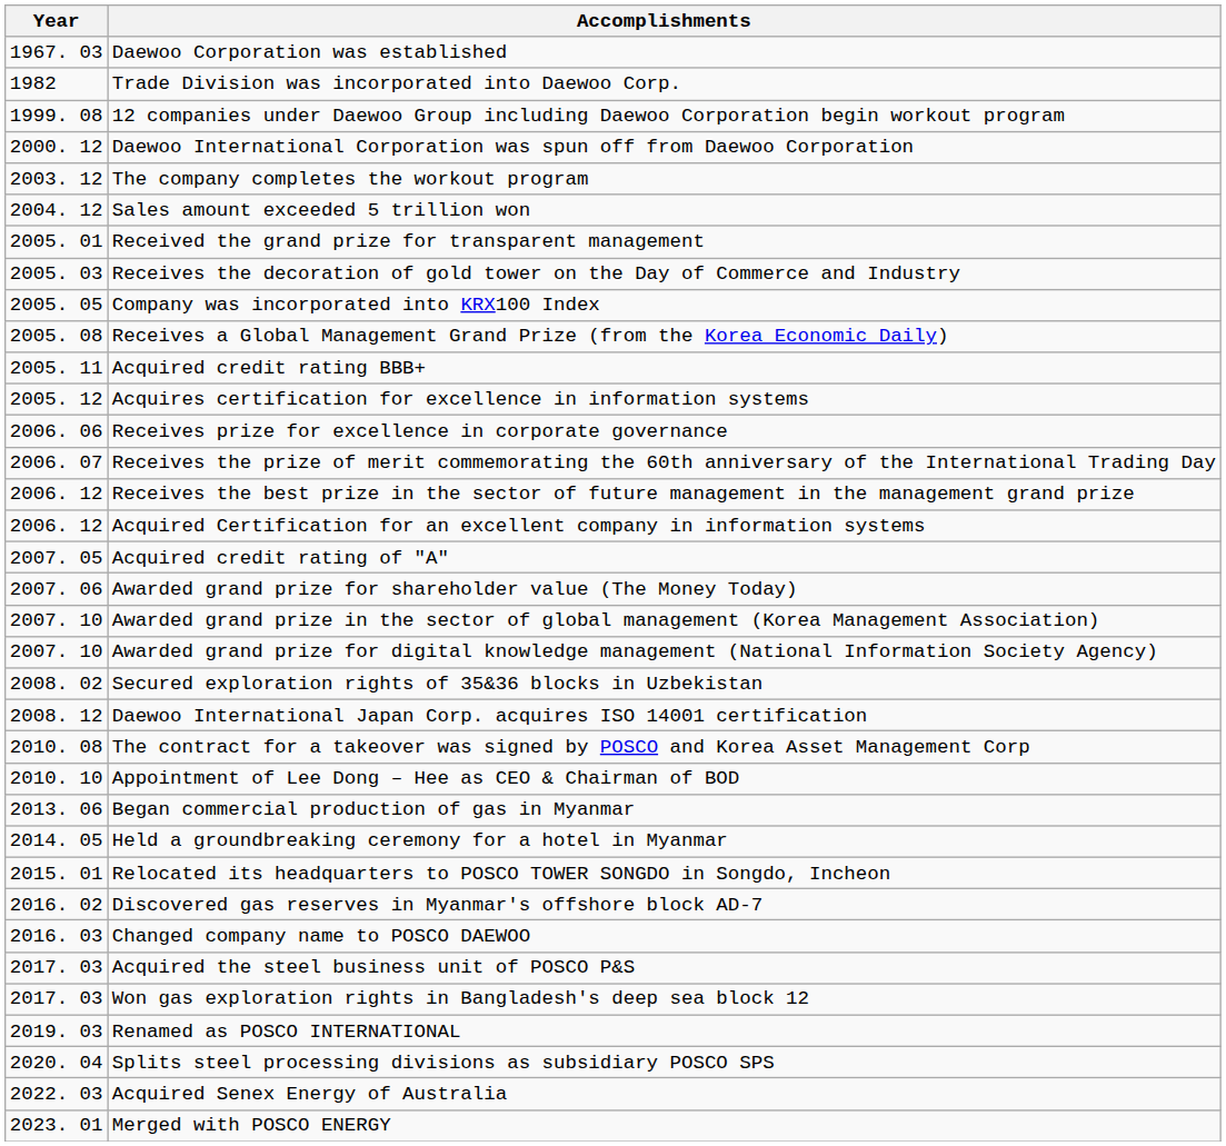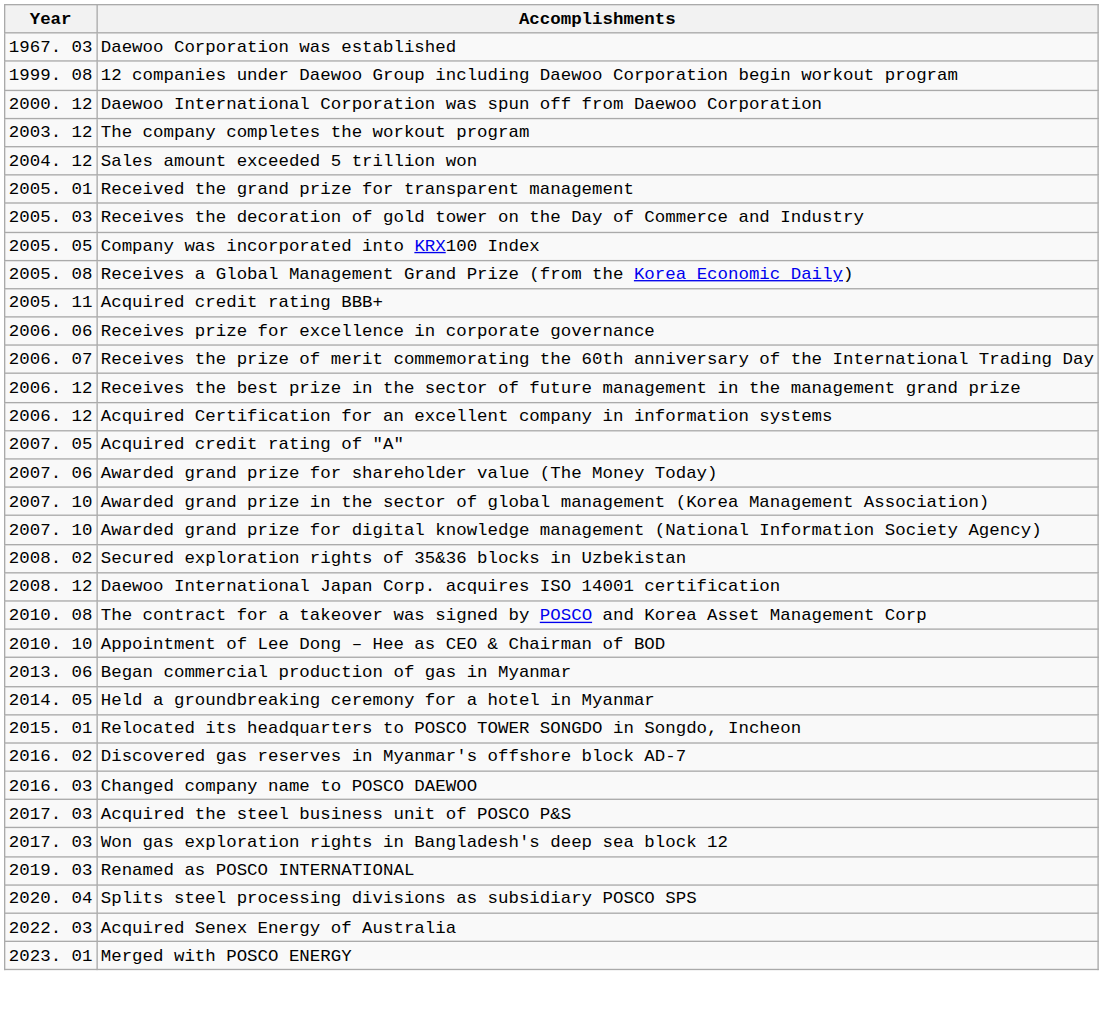- row: 1982 | Trade Division was incorporated into Daewoo Corp.
- row: 2005. 12 | Acquires certification for excellence in information systems
